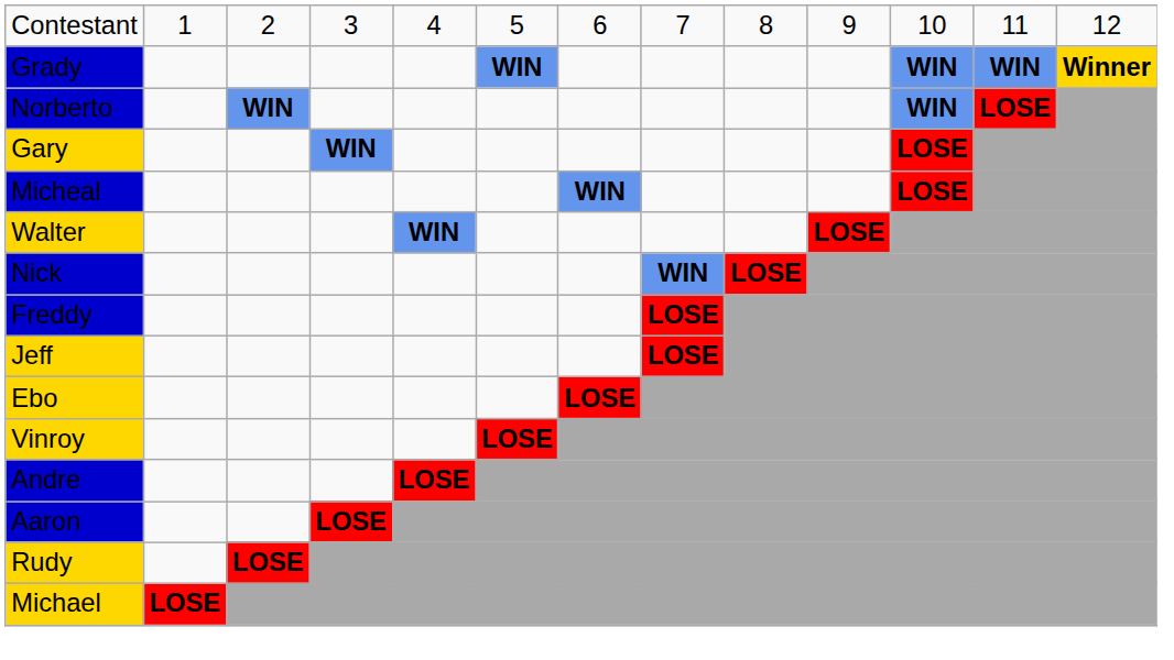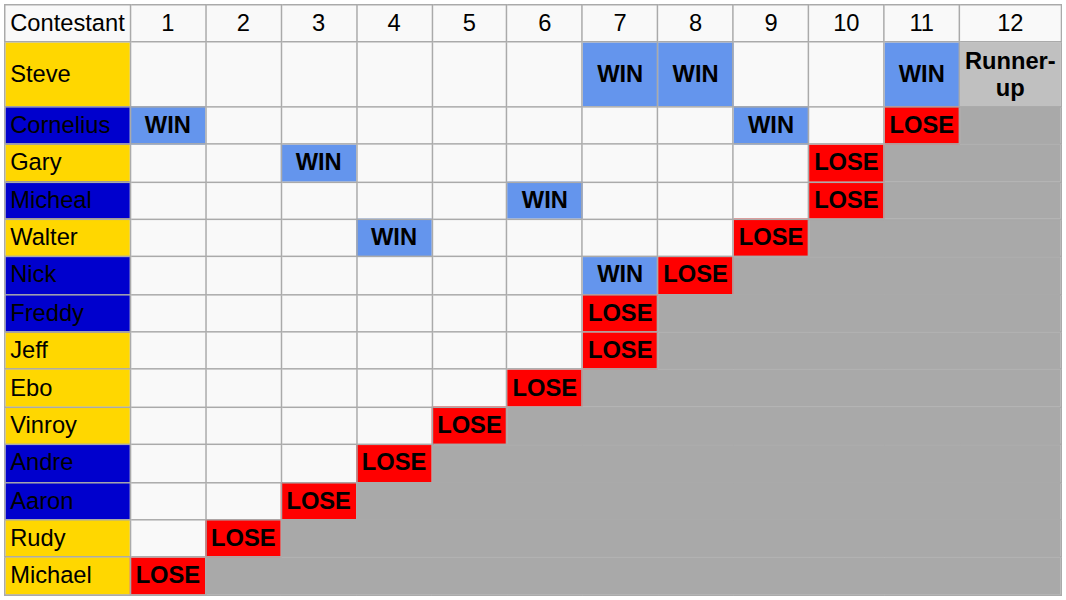- row: Grady | WIN | WIN | WIN | Winner
+ row: Steve | WIN | WIN | WIN | Runner-up
- row: Norberto | WIN | WIN | LOSE
+ row: Cornelius | WIN | WIN | LOSE
